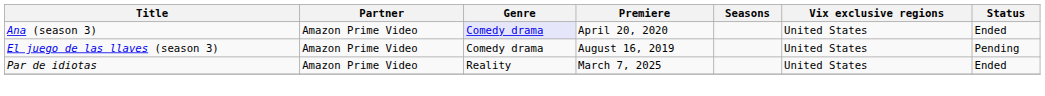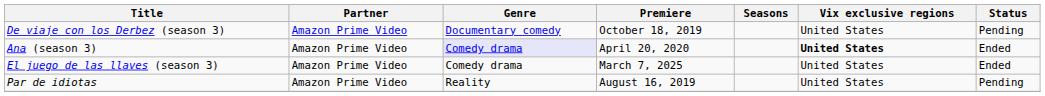+ row: De viaje con los Derbez (season 3) | Amazon Prime Video | Documentary comedy | October 18, 2019 | United States | Pending
Ana (season 3) | Vix exclusive regions: normal -> bold
El juego de las llaves (season 3) | Premiere: August 16, 2019 -> March 7, 2025
El juego de las llaves (season 3) | Status: Pending -> Ended
Par de idiotas | Premiere: March 7, 2025 -> August 16, 2019
Par de idiotas | Status: Ended -> Pending
